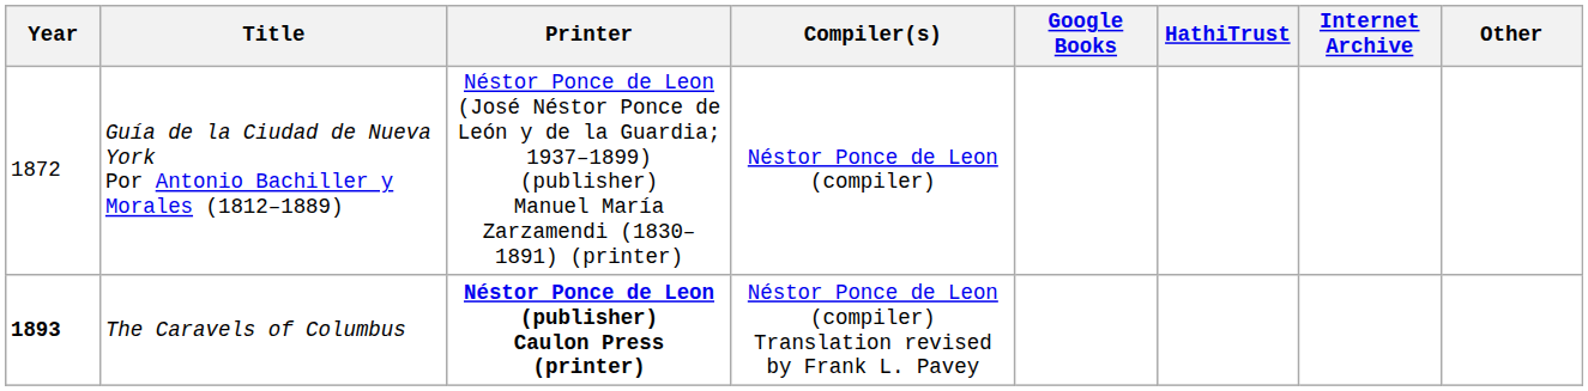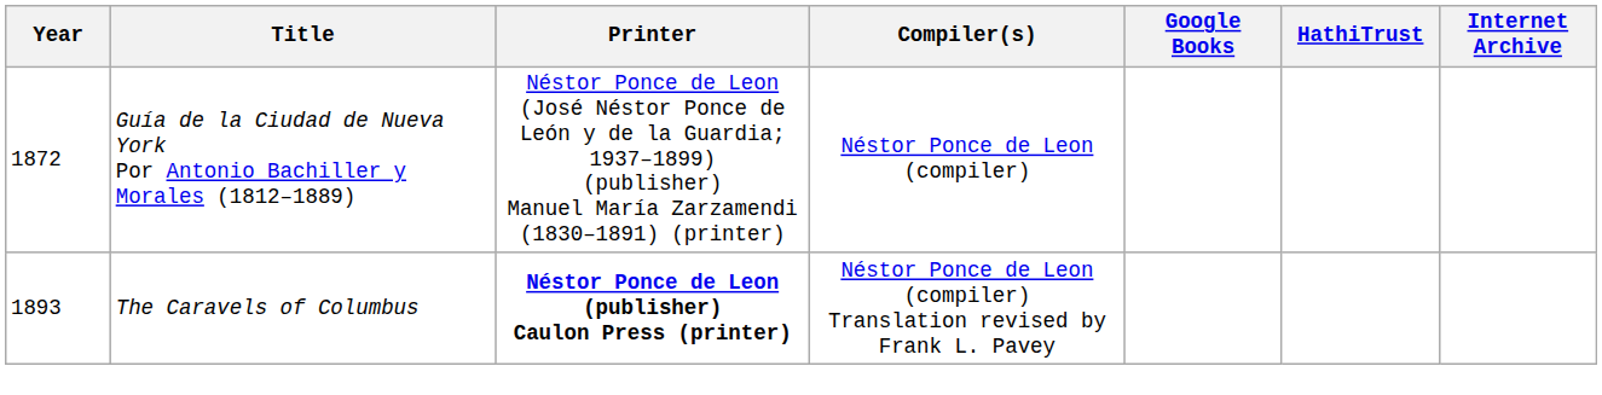- column: Other
The Caravels of Columbus | Year: bold -> normal
